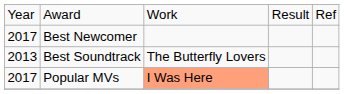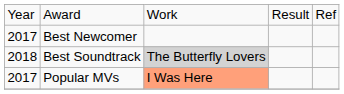Best Soundtrack | column 1: 2013 -> 2018
Best Soundtrack | column 3: no background -> lightgrey background
